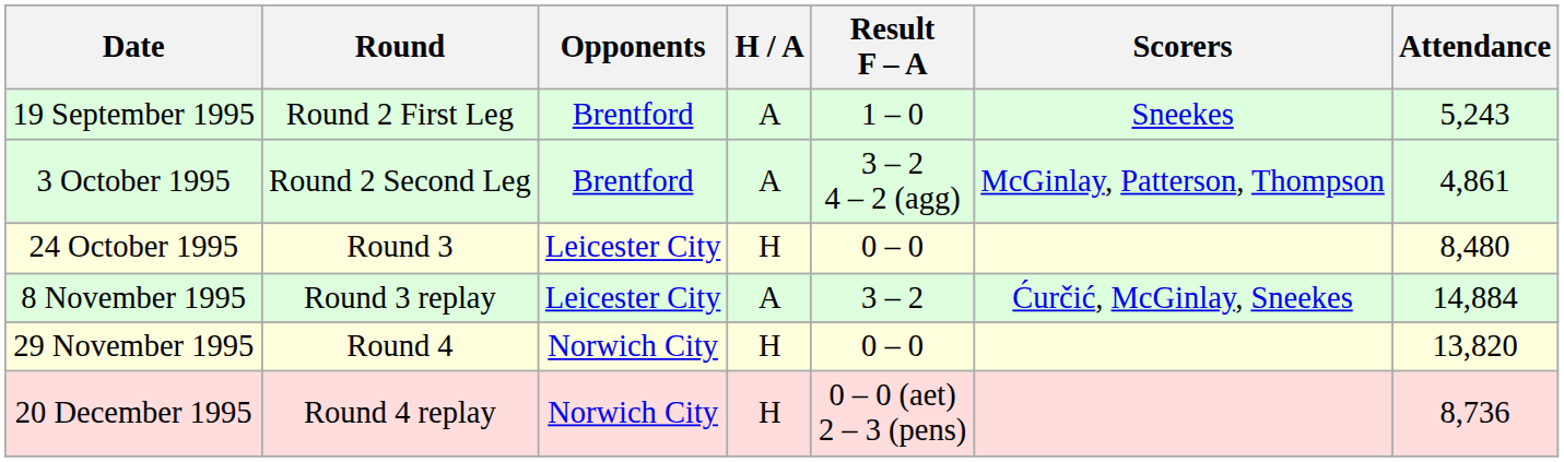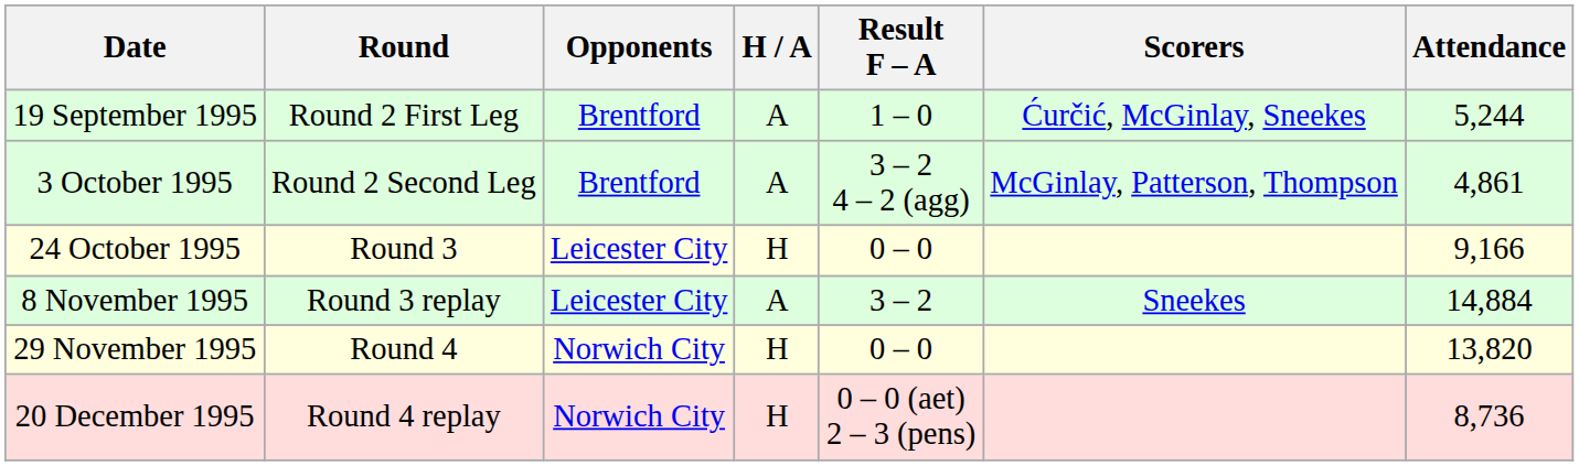19 September 1995 | Scorers: Sneekes -> Ćurčić, McGinlay, Sneekes
19 September 1995 | Attendance: 5,243 -> 5,244
24 October 1995 | Attendance: 8,480 -> 9,166
8 November 1995 | Scorers: Ćurčić, McGinlay, Sneekes -> Sneekes
